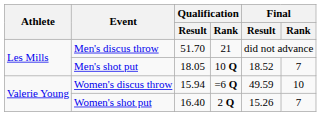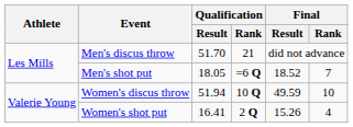Men's shot put | Qualification / Rank: 10 Q -> =6 Q
Women's discus throw | Qualification / Result: 15.94 -> 51.94
Women's discus throw | Qualification / Rank: =6 Q -> 10 Q
Women's shot put | Qualification / Result: 16.40 -> 16.41
Women's shot put | Final / Rank: 7 -> 4
